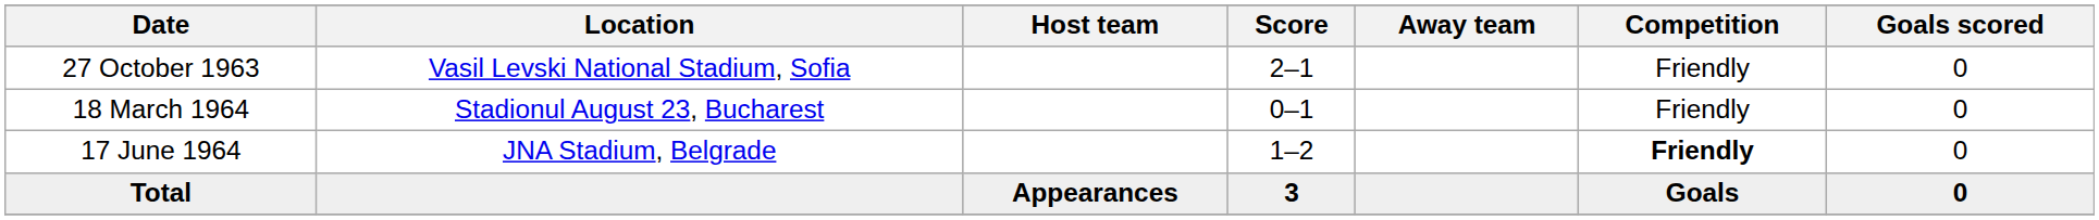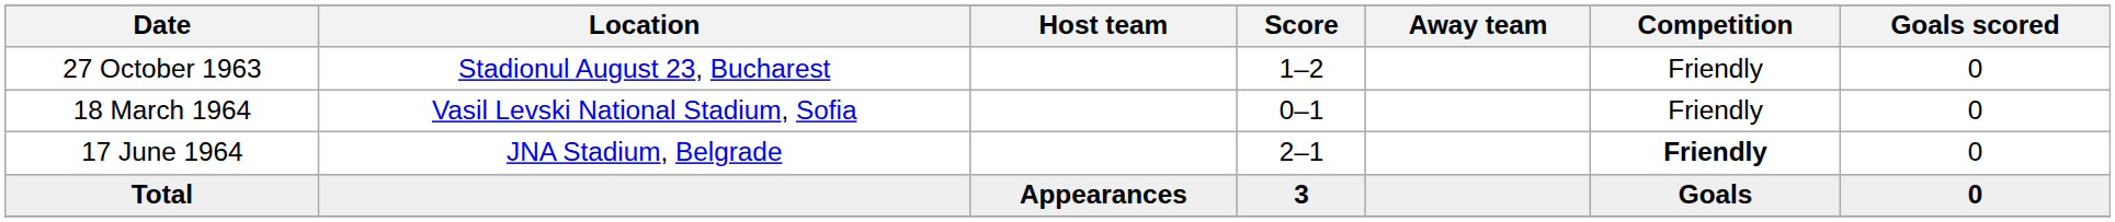27 October 1963 | Location: Vasil Levski National Stadium, Sofia -> Stadionul August 23, Bucharest
27 October 1963 | Score: 2–1 -> 1–2
18 March 1964 | Location: Stadionul August 23, Bucharest -> Vasil Levski National Stadium, Sofia
17 June 1964 | Score: 1–2 -> 2–1
